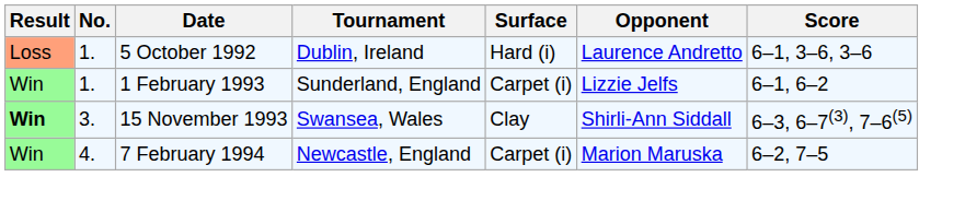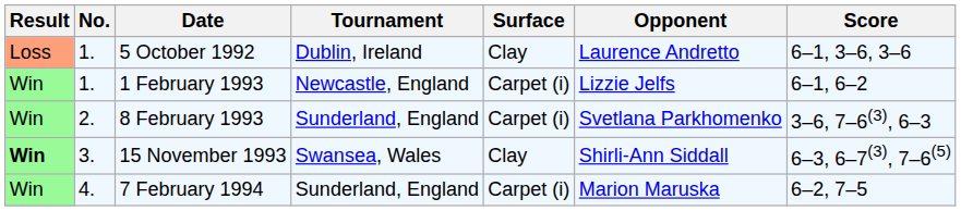5 October 1992 | Surface: Hard (i) -> Clay
1 February 1993 | Tournament: Sunderland, England -> Newcastle, England
+ row: Win | 2. | 8 February 1993 | Sunderland, England | Carpet (i) | Svetlana Parkhomenko | 3–6, 7–6(3), 6–3
7 February 1994 | Tournament: Newcastle, England -> Sunderland, England
